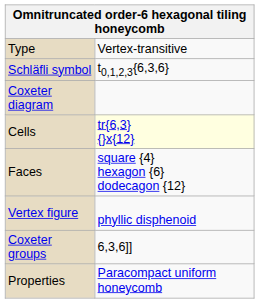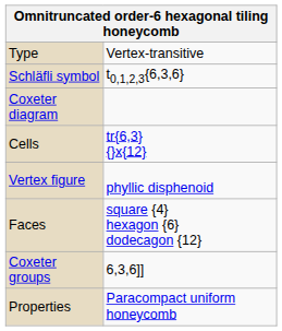Cells | column 2: lightyellow background -> no background
rows swapped: Faces <-> Vertex figure
